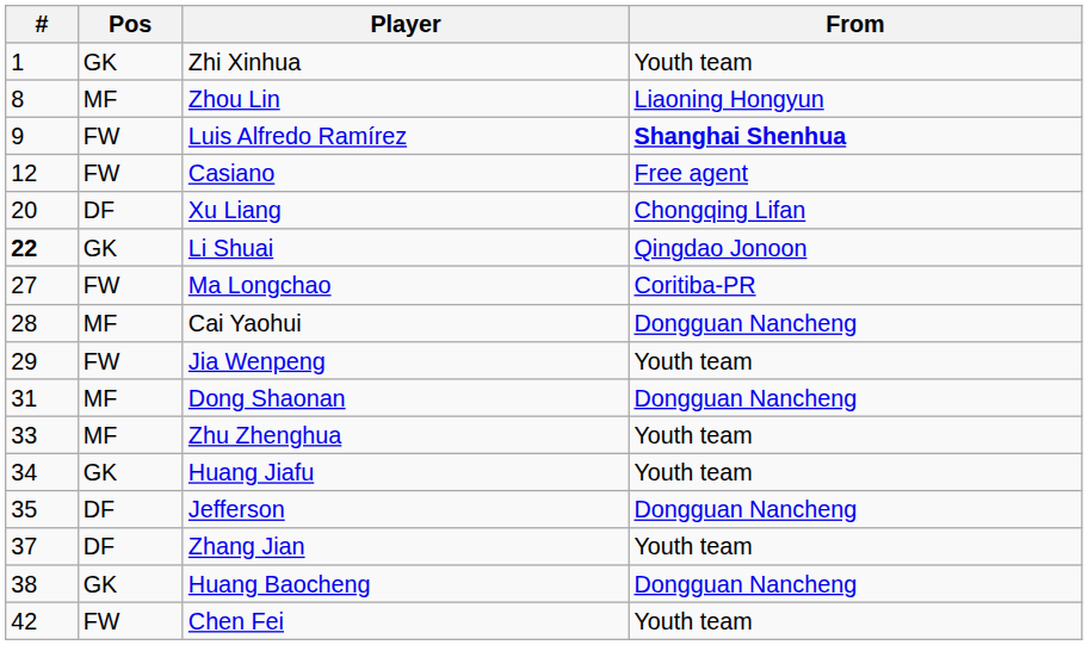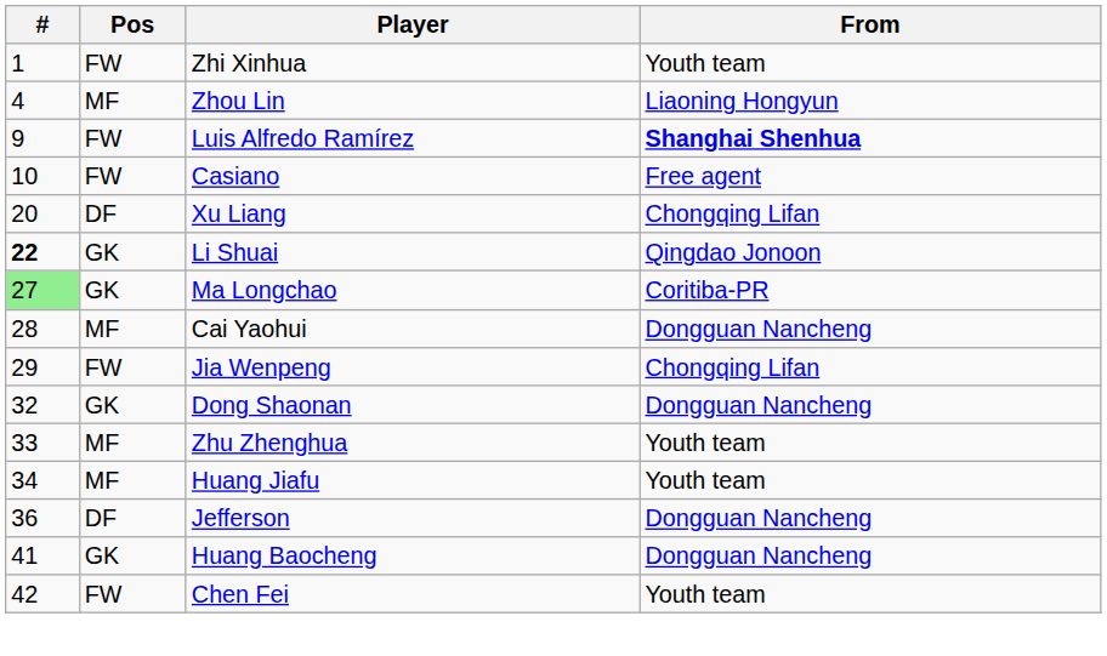Zhi Xinhua | Pos: GK -> FW
Zhou Lin | #: 8 -> 4
Casiano | #: 12 -> 10
Ma Longchao | #: no background -> lightgreen background
Ma Longchao | Pos: FW -> GK
Jia Wenpeng | From: Youth team -> Chongqing Lifan
Dong Shaonan | #: 31 -> 32
Dong Shaonan | Pos: MF -> GK
Huang Jiafu | Pos: GK -> MF
Jefferson | #: 35 -> 36
- row: 37 | DF | Zhang Jian | Youth team
Huang Baocheng | #: 38 -> 41
